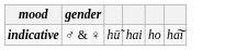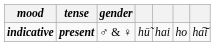+ column: tense | present
